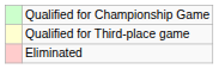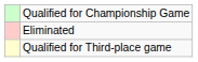rows swapped: Qualified for Third-place game <-> Eliminated
